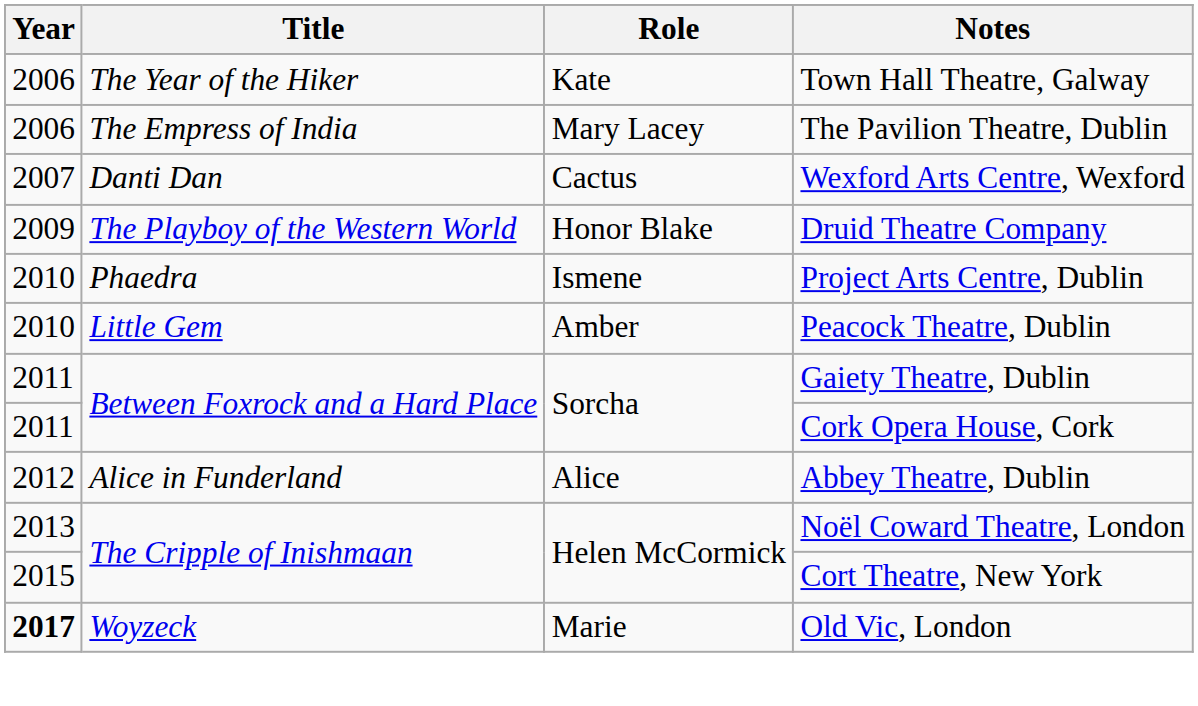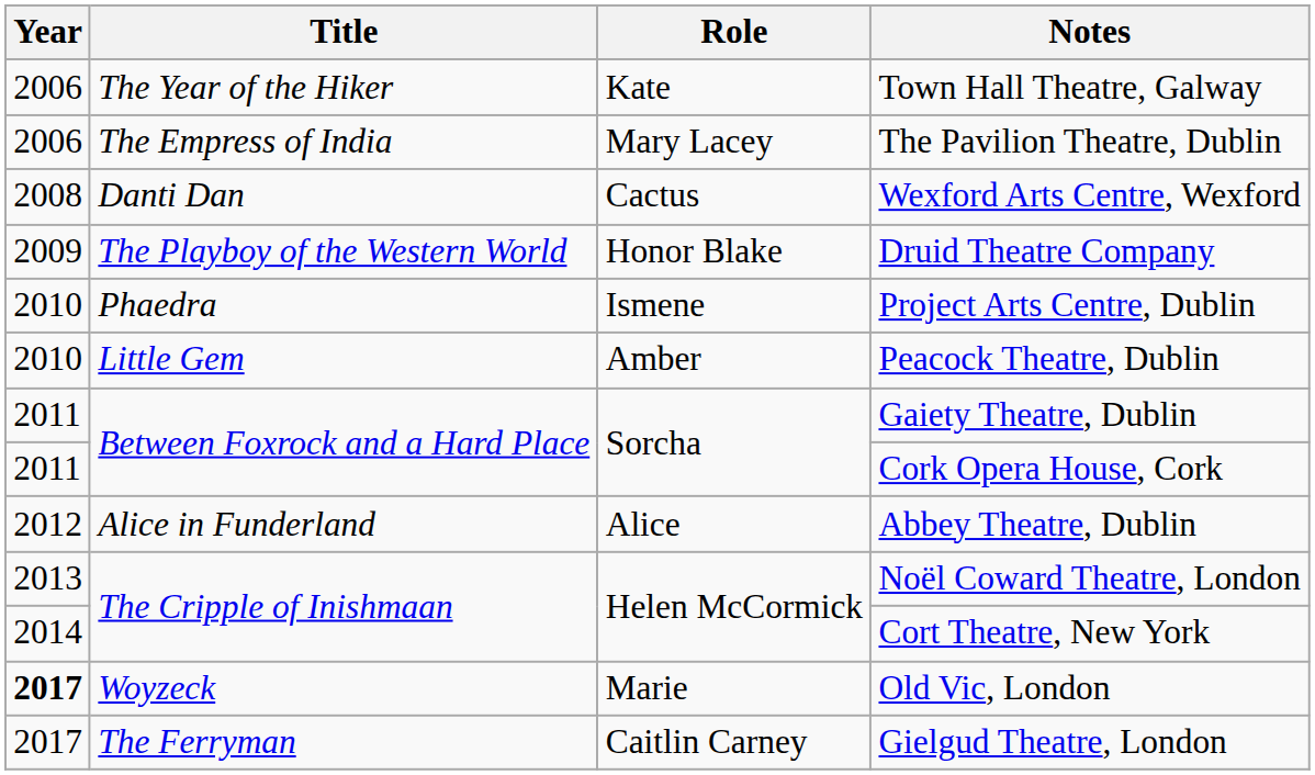Wexford Arts Centre, Wexford | Year: 2007 -> 2008
Cort Theatre, New York | Year: 2015 -> 2014
+ row: 2017 | The Ferryman | Caitlin Carney | Gielgud Theatre, London
